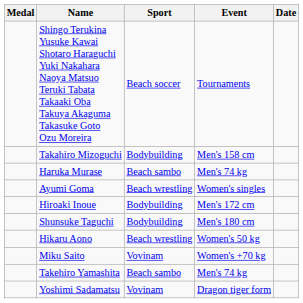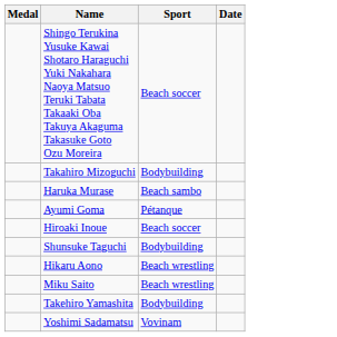- column: Event | Tournaments | Men's 158 cm | Men's 74 kg | Women's singles | Men's 172 cm | Men's 180 cm | Women's 50 kg | Women's +70 kg | Men's 74 kg | Dragon tiger form
Ayumi Goma | Sport: Beach wrestling -> Pétanque
Hiroaki Inoue | Sport: Bodybuilding -> Beach soccer
Miku Saito | Sport: Vovinam -> Beach wrestling
Takehiro Yamashita | Sport: Beach sambo -> Bodybuilding
